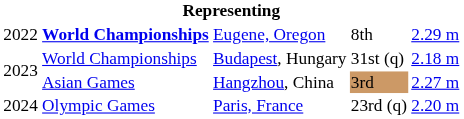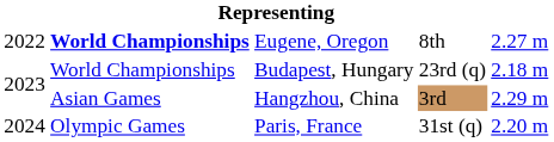Eugene, Oregon | column 5: 2.29 m -> 2.27 m
Budapest, Hungary | column 4: 31st (q) -> 23rd (q)
Hangzhou, China | column 5: 2.27 m -> 2.29 m
Paris, France | column 4: 23rd (q) -> 31st (q)
